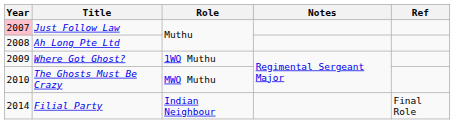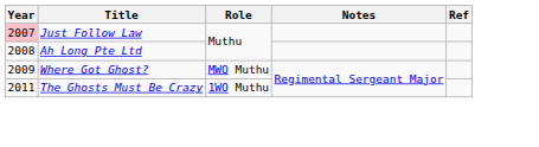Where Got Ghost? | Role: 1WO Muthu -> MWO Muthu
The Ghosts Must Be Crazy | Year: 2010 -> 2011
The Ghosts Must Be Crazy | Role: MWO Muthu -> 1WO Muthu
- row: 2014 | Filial Party | Indian Neighbour | Final Role
